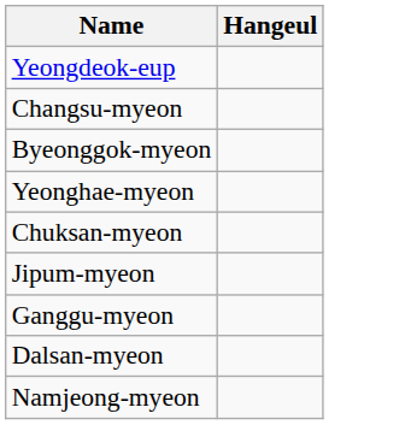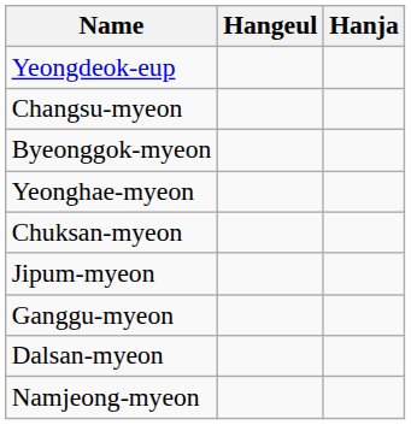+ column: Hanja
